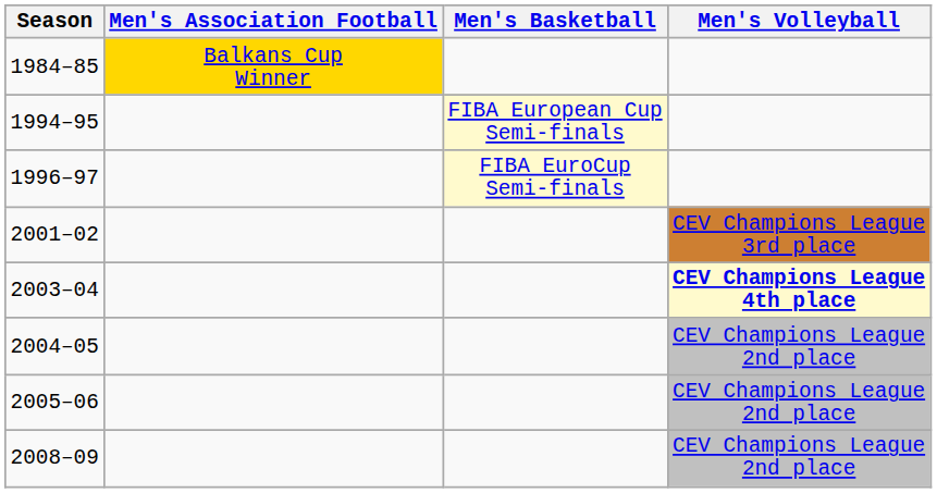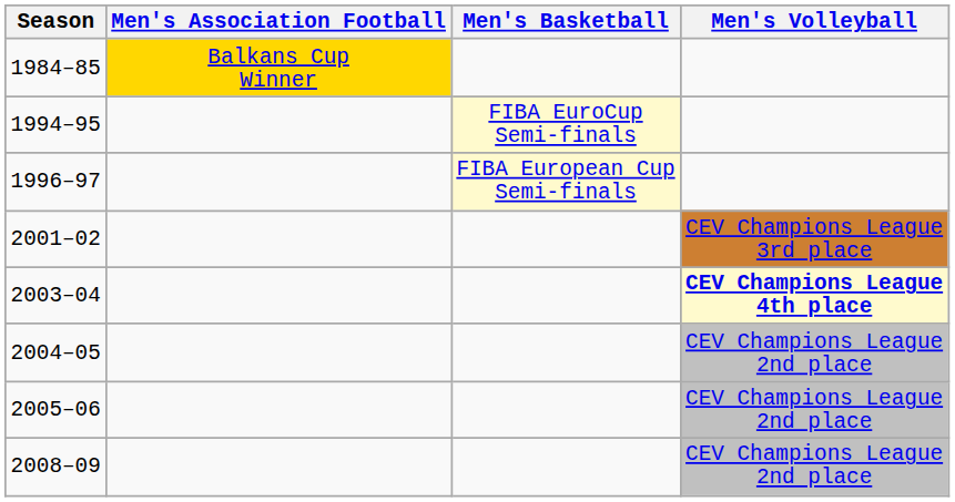1994–95 | Men's Basketball: FIBA European Cup Semi-finals -> FIBA EuroCup Semi-finals
1996–97 | Men's Basketball: FIBA EuroCup Semi-finals -> FIBA European Cup Semi-finals
